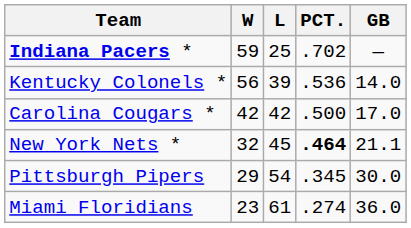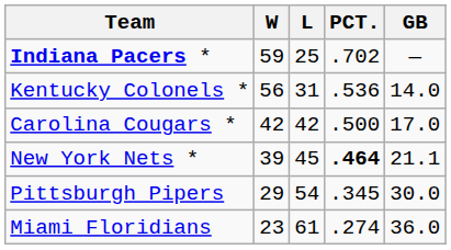Kentucky Colonels * | L: 39 -> 31
New York Nets * | W: 32 -> 39
